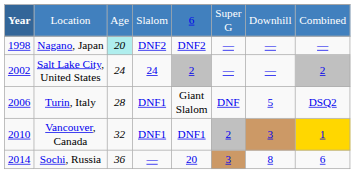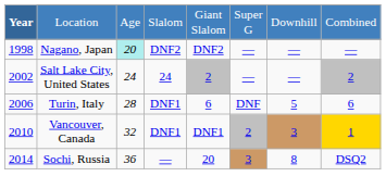Location | column 5: 6 -> Giant Slalom
Turin, Italy | column 5: Giant Slalom -> 6
Turin, Italy | column 8: DSQ2 -> 6
Sochi, Russia | column 8: 6 -> DSQ2
